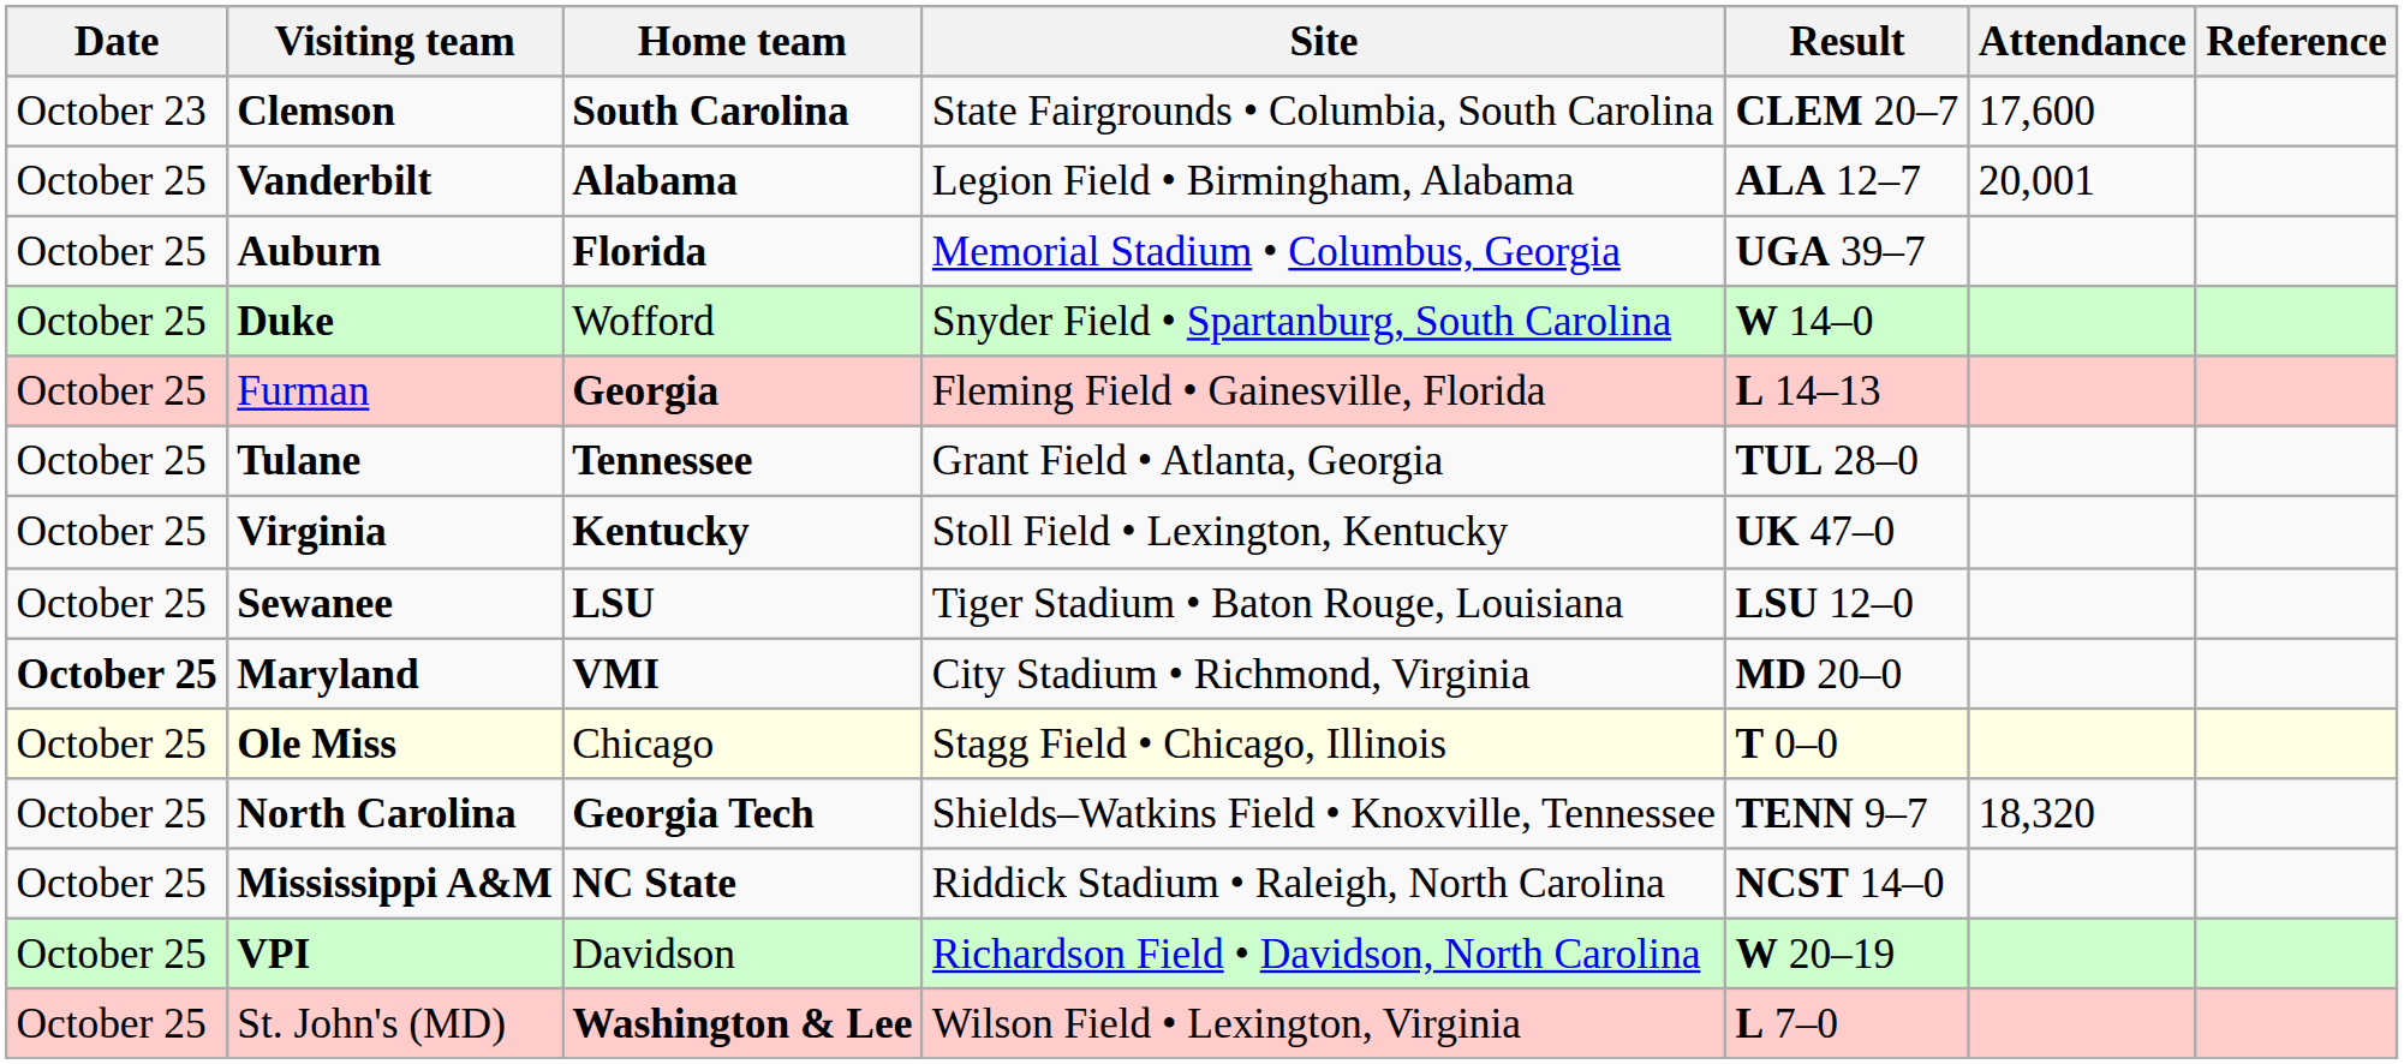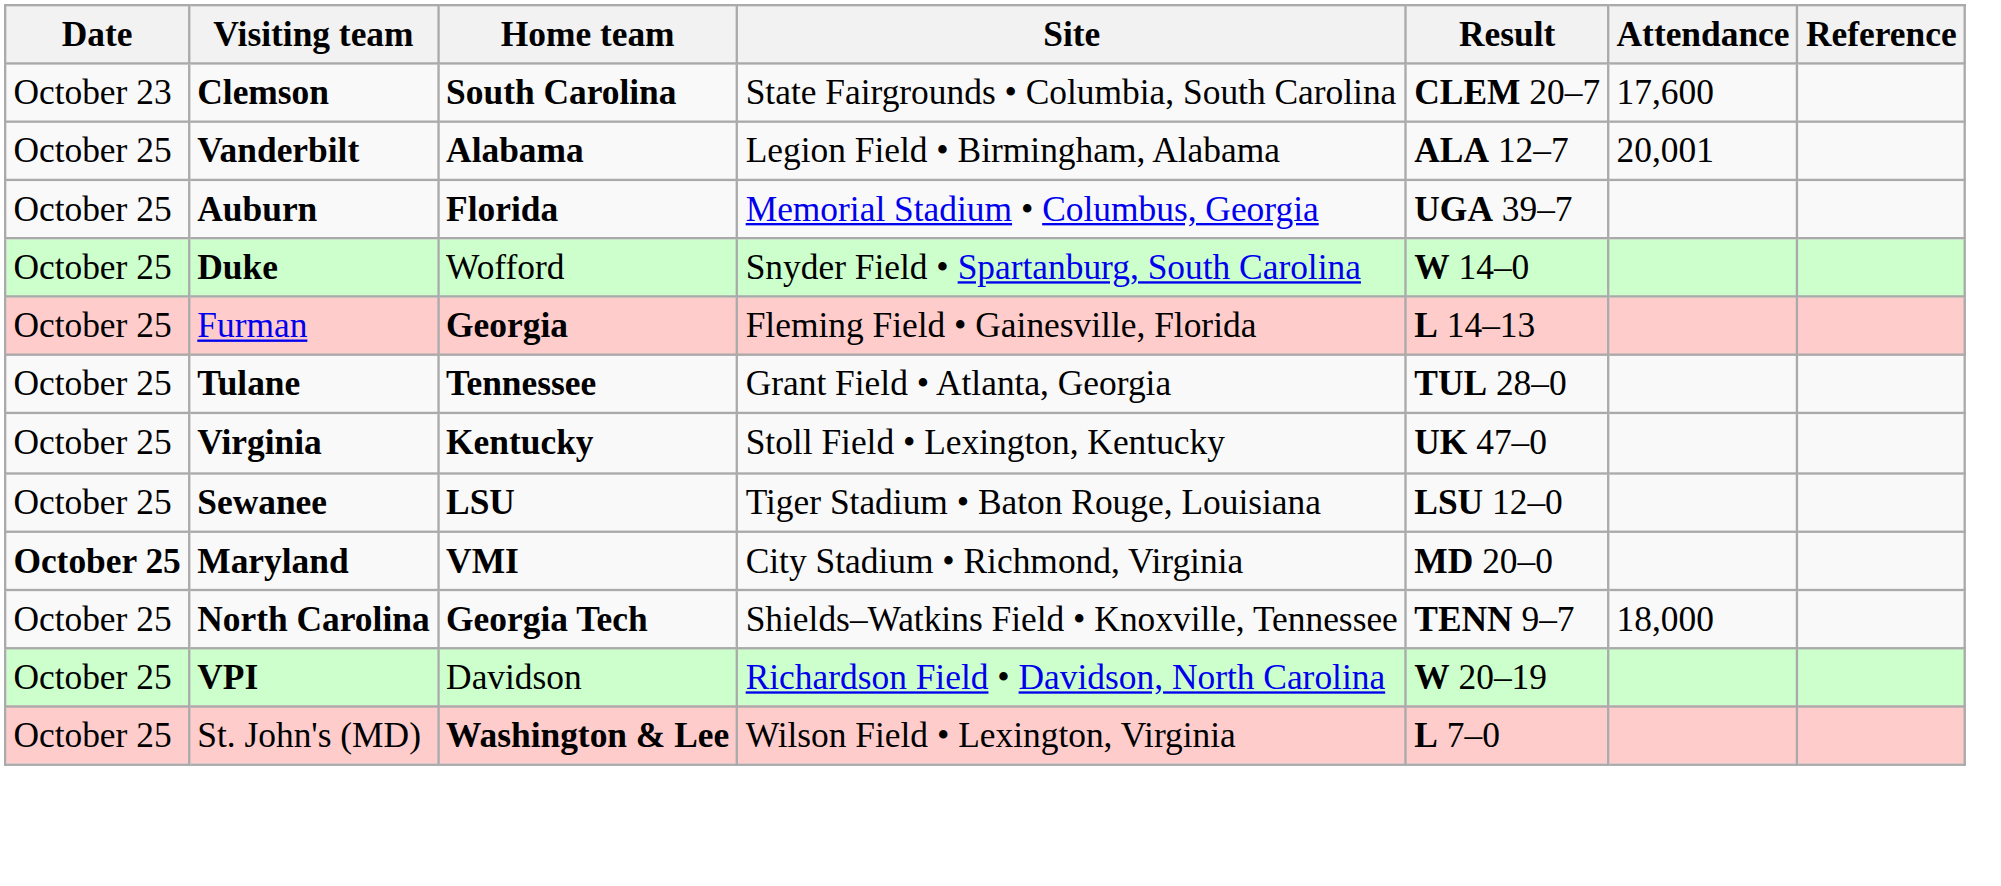- row: October 25 | Ole Miss | Chicago | Stagg Field • Chicago, Illinois | T 0–0
North Carolina | Attendance: 18,320 -> 18,000
- row: October 25 | Mississippi A&M | NC State | Riddick Stadium • Raleigh, North Carolina | NCST 14–0
